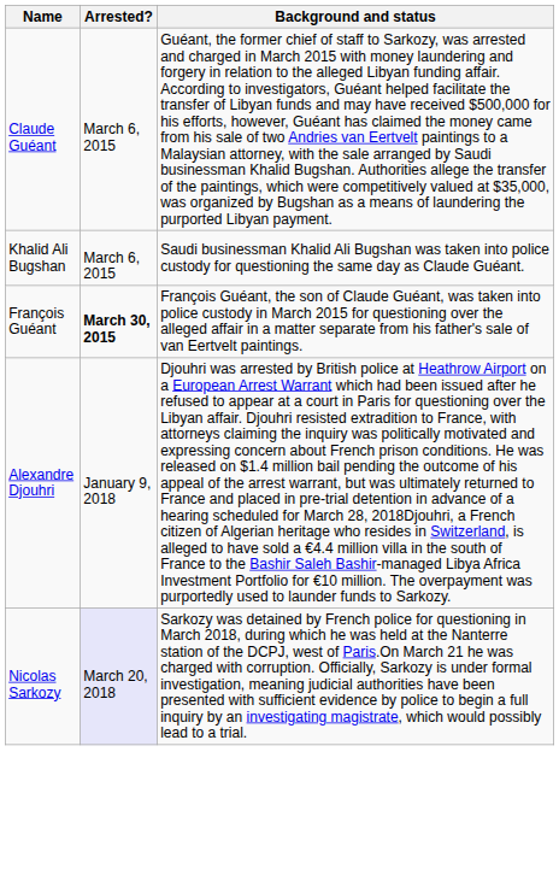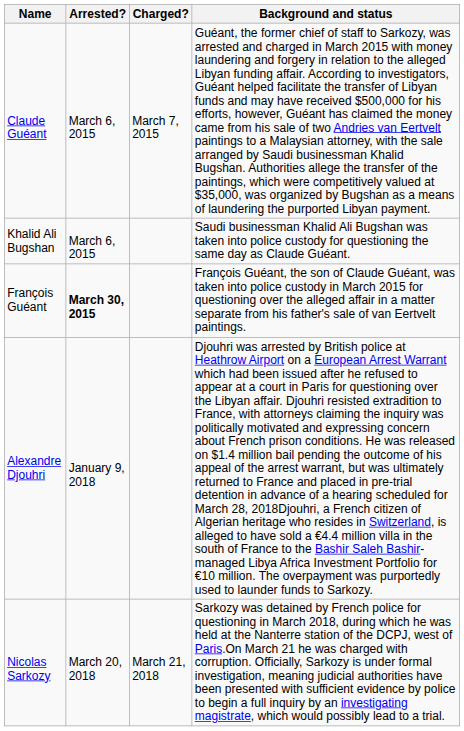+ column: Charged? | March 7, 2015 | March 21, 2018
Nicolas Sarkozy | Arrested?: lavender background -> no background
